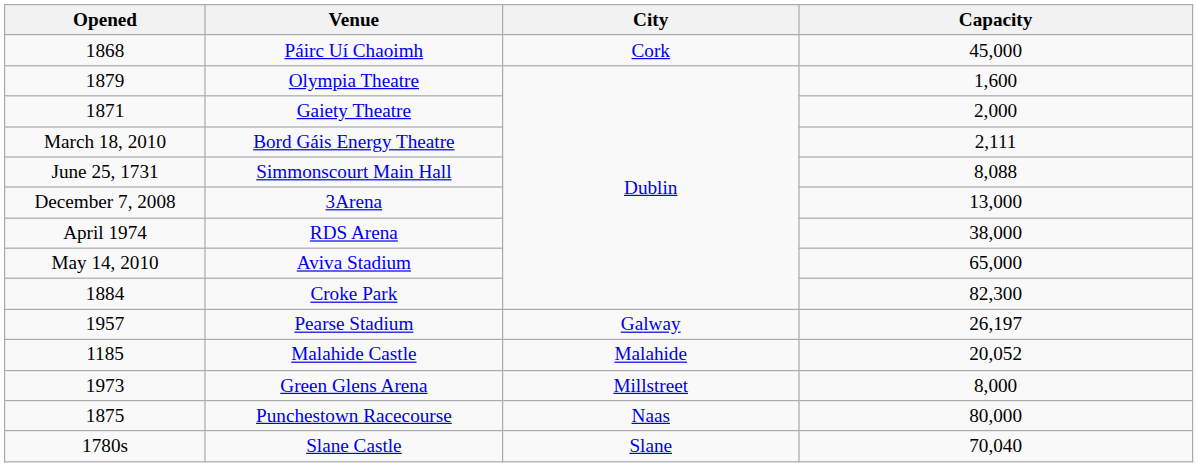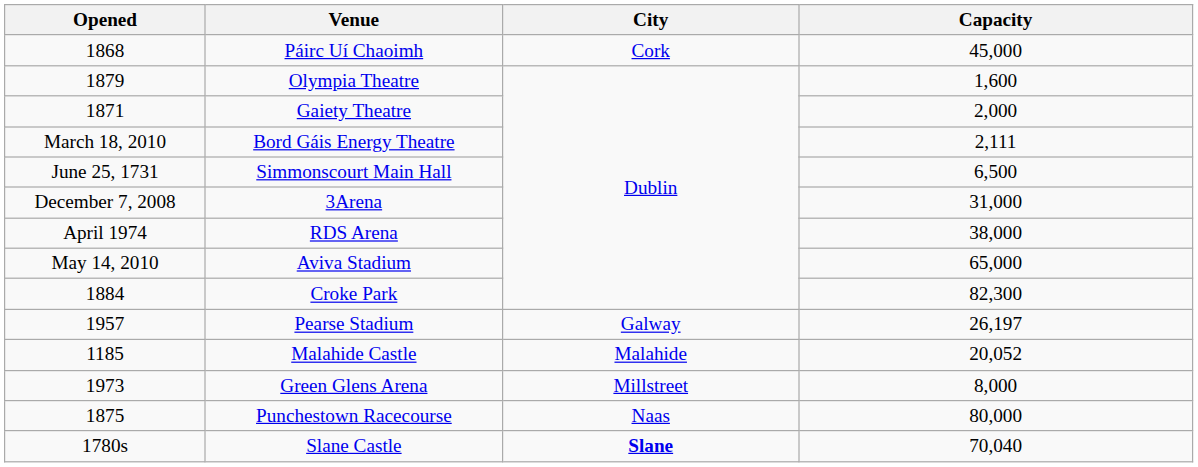Simmonscourt Main Hall | Capacity: 8,088 -> 6,500
3Arena | Capacity: 13,000 -> 31,000
Slane Castle | City: normal -> bold
